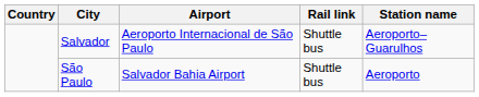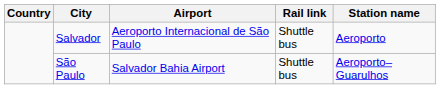Salvador | Station name: Aeroporto–Guarulhos -> Aeroporto
São Paulo | Station name: Aeroporto -> Aeroporto–Guarulhos
